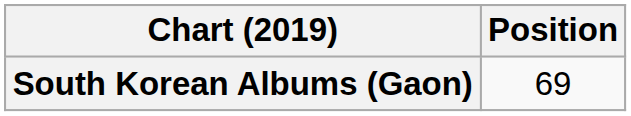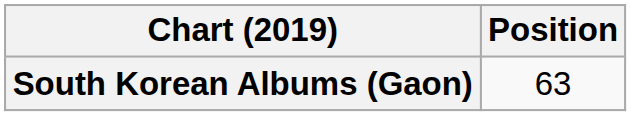South Korean Albums (Gaon) | Position: 69 -> 63
